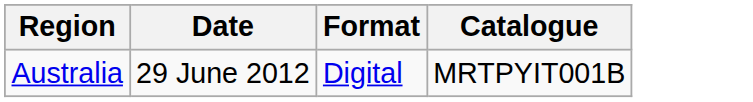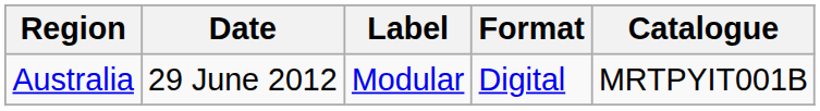+ column: Label | Modular
